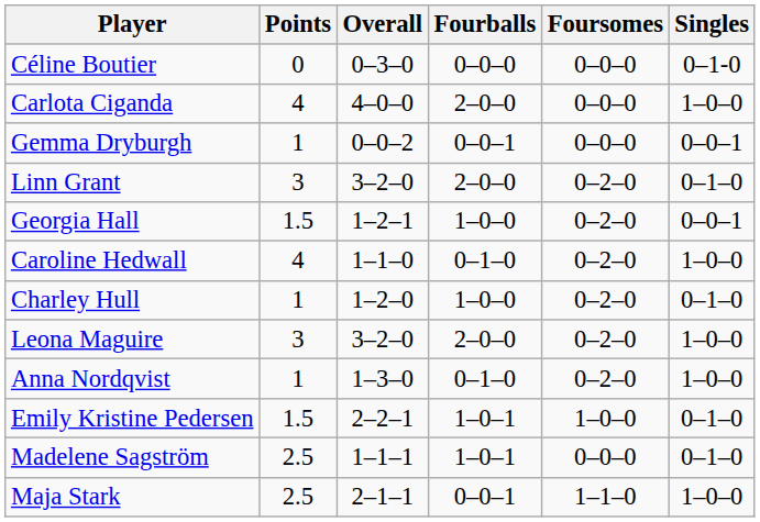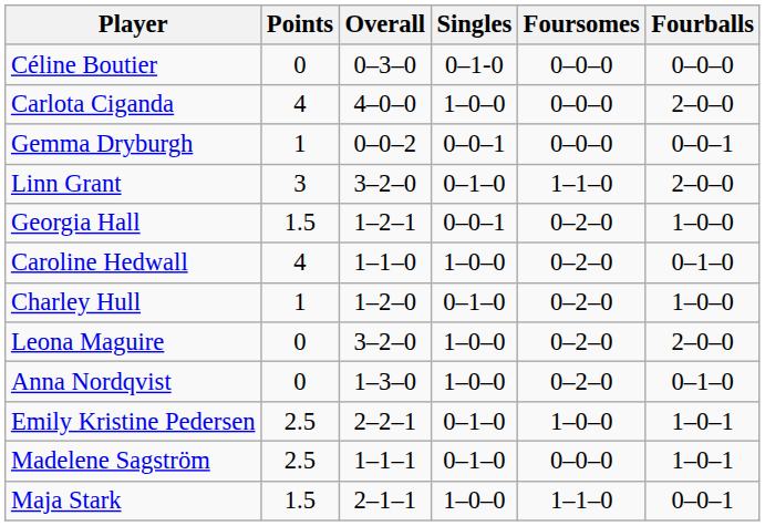columns swapped: Singles <-> Fourballs
Linn Grant | Foursomes: 0–2–0 -> 1–1–0
Leona Maguire | Points: 3 -> 0
Anna Nordqvist | Points: 1 -> 0
Emily Kristine Pedersen | Points: 1.5 -> 2.5
Maja Stark | Points: 2.5 -> 1.5
